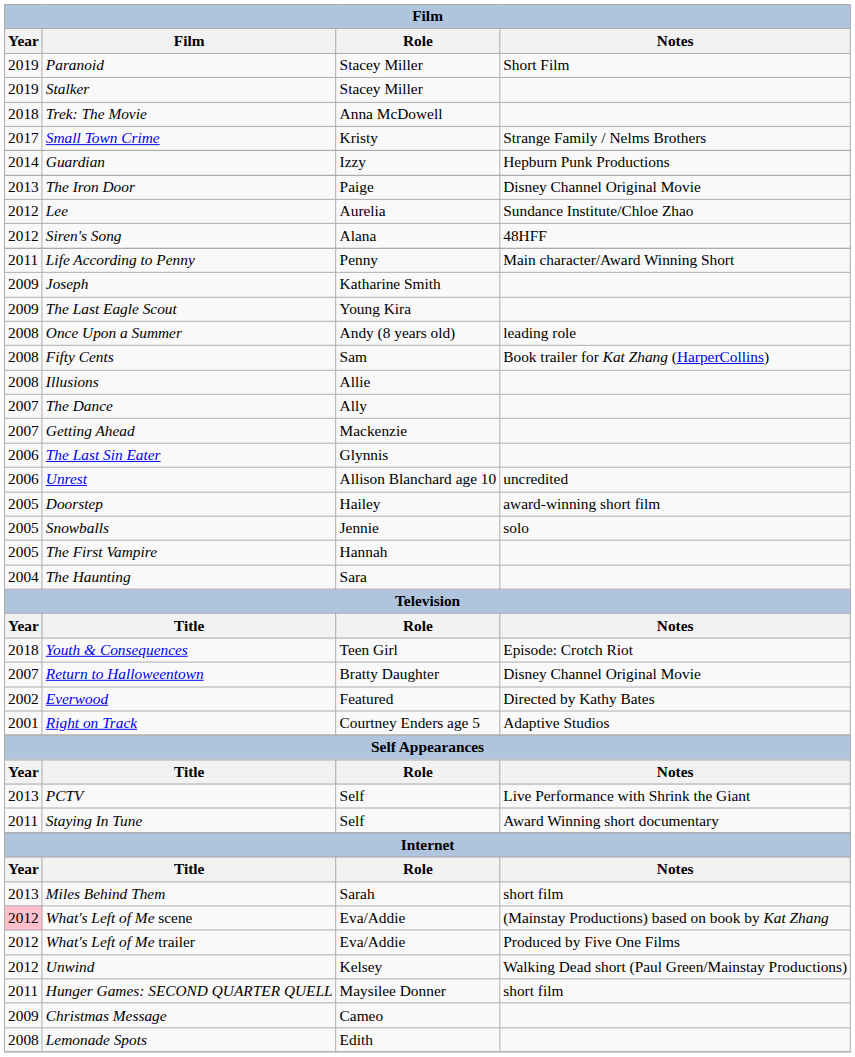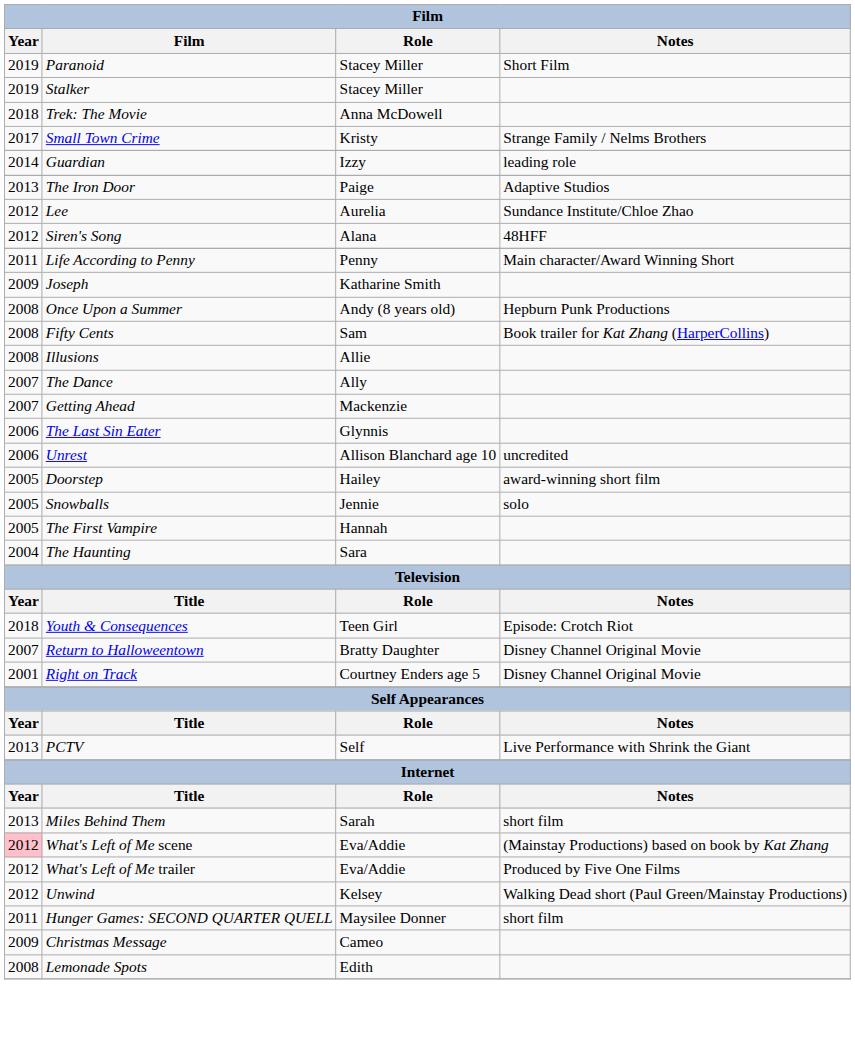Guardian | Notes: Hepburn Punk Productions -> leading role
The Iron Door | Notes: Disney Channel Original Movie -> Adaptive Studios
- row: 2009 | The Last Eagle Scout | Young Kira
Once Upon a Summer | Notes: leading role -> Hepburn Punk Productions
- row: 2002 | Everwood | Featured | Directed by Kathy Bates
Right on Track | Notes: Adaptive Studios -> Disney Channel Original Movie
- row: 2011 | Staying In Tune | Self | Award Winning short documentary
